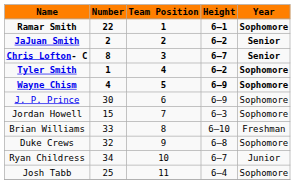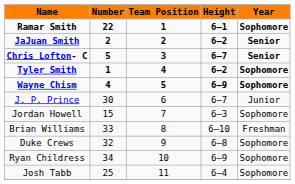Chris Lofton- C | column 2: 8 -> 5
J. P. Prince | column 4: 6–9 -> 6–7
J. P. Prince | column 5: Sophomore -> Junior
Ryan Childress | column 4: 6–7 -> 6–9
Ryan Childress | column 5: Junior -> Sophomore
